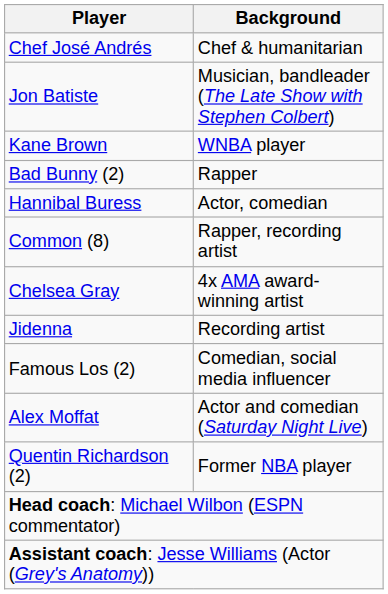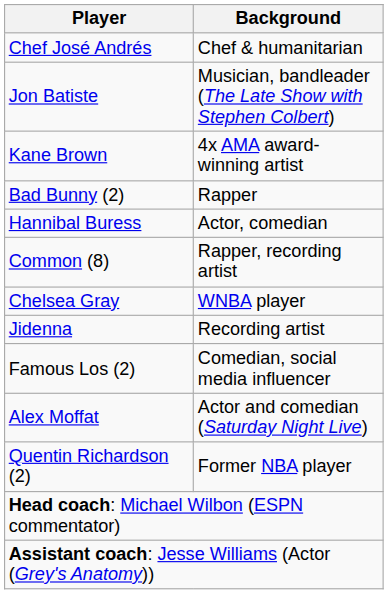Kane Brown | Background: WNBA player -> 4x AMA award-winning artist
Chelsea Gray | Background: 4x AMA award-winning artist -> WNBA player
